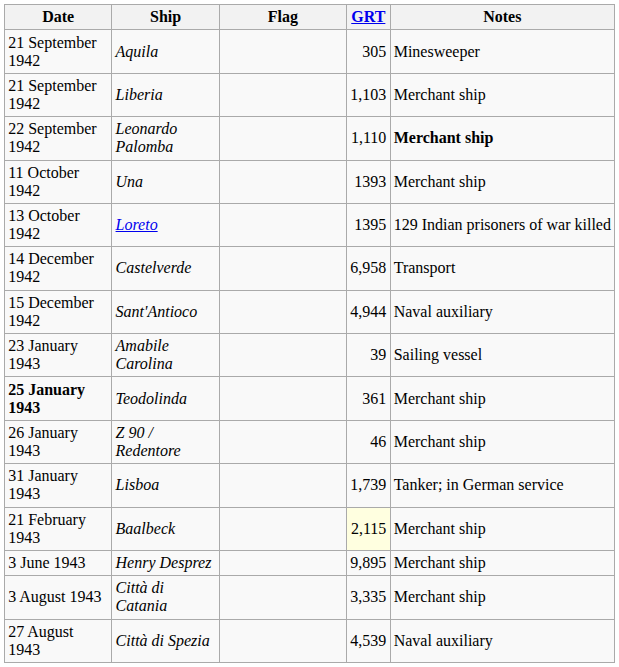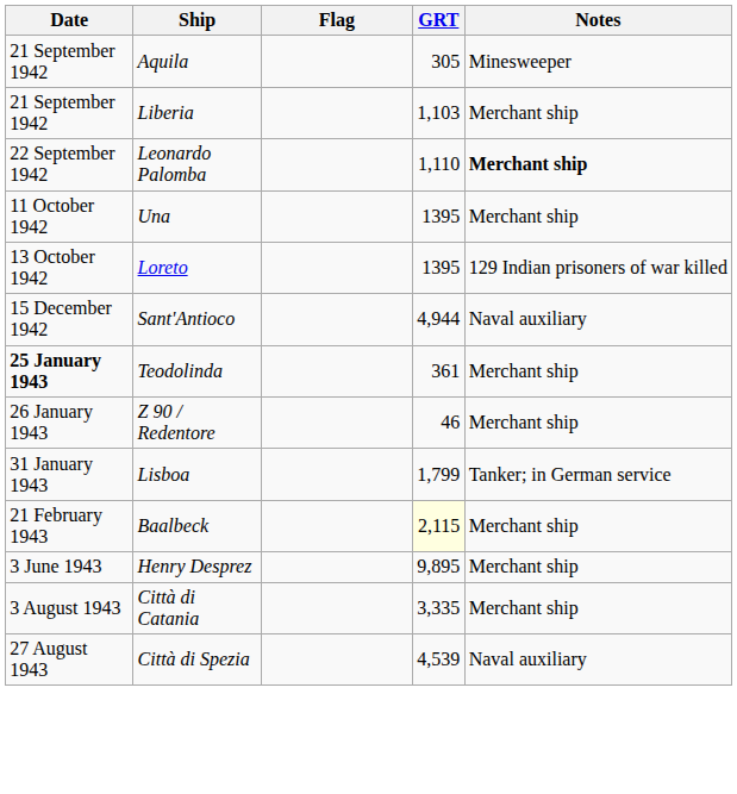Una | GRT: 1393 -> 1395
- row: 14 December 1942 | Castelverde | 6,958 | Transport
- row: 23 January 1943 | Amabile Carolina | 39 | Sailing vessel
Lisboa | GRT: 1,739 -> 1,799
